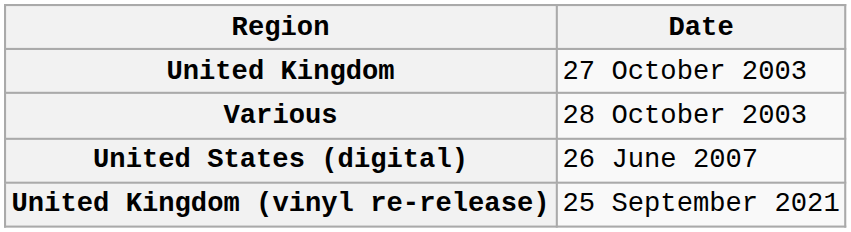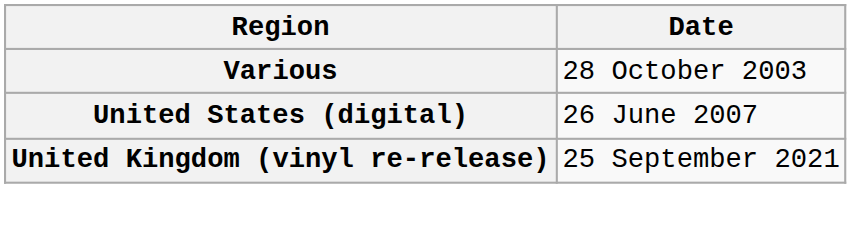- row: United Kingdom | 27 October 2003
